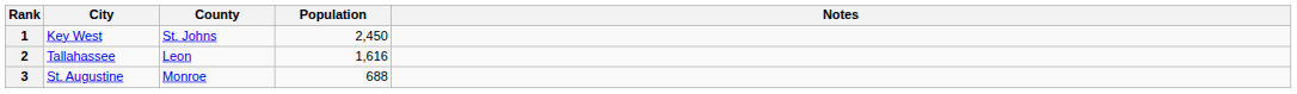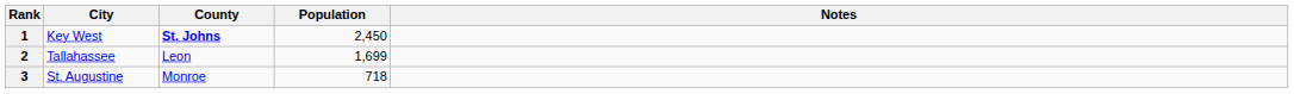1 | County: normal -> bold
2 | Population: 1,616 -> 1,699
3 | Population: 688 -> 718
